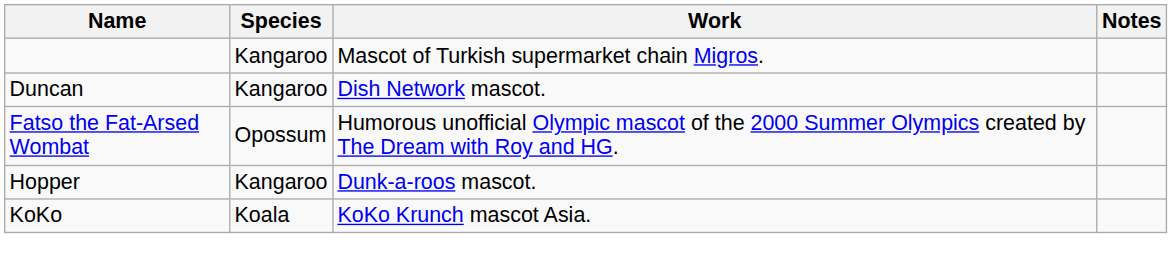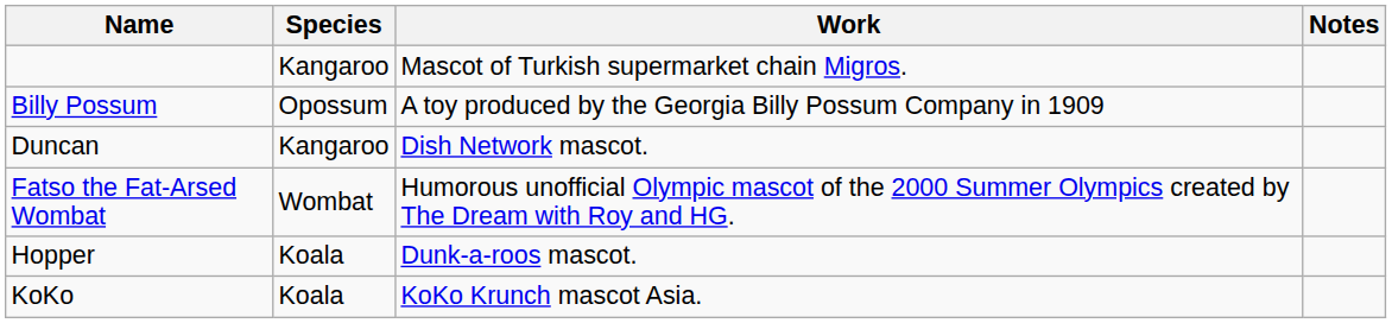+ row: Billy Possum | Opossum | A toy produced by the Georgia Billy Possum Company in 1909
Fatso the Fat-Arsed Wombat | Species: Opossum -> Wombat
Hopper | Species: Kangaroo -> Koala
